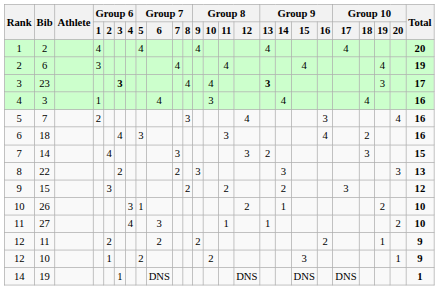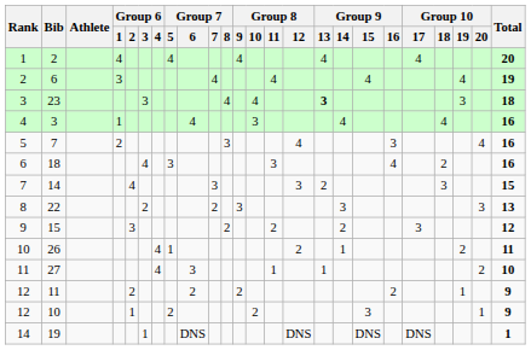23 | Group 6 / 3: bold -> normal
23 | Total: 17 -> 18
26 | Group 6 / 4: 3 -> 4
26 | Total: 10 -> 11
